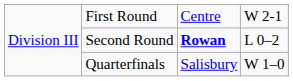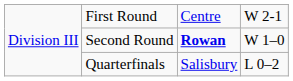Second Round | column 4: L 0–2 -> W 1–0
Quarterfinals | column 4: W 1–0 -> L 0–2
